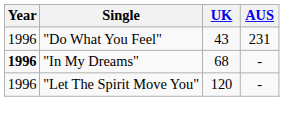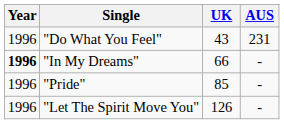"In My Dreams" | UK: 68 -> 66
+ row: 1996 | "Pride" | 85 | -
"Let The Spirit Move You" | UK: 120 -> 126
